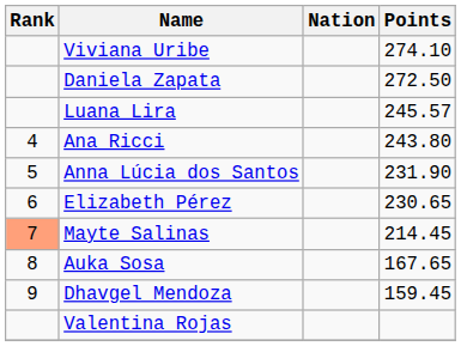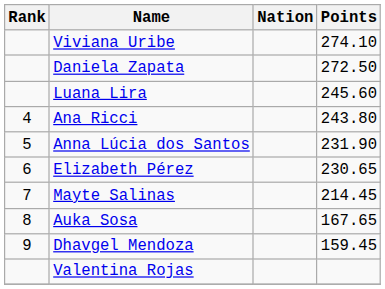Luana Lira | Points: 245.57 -> 245.60
Mayte Salinas | Rank: lightsalmon background -> no background
